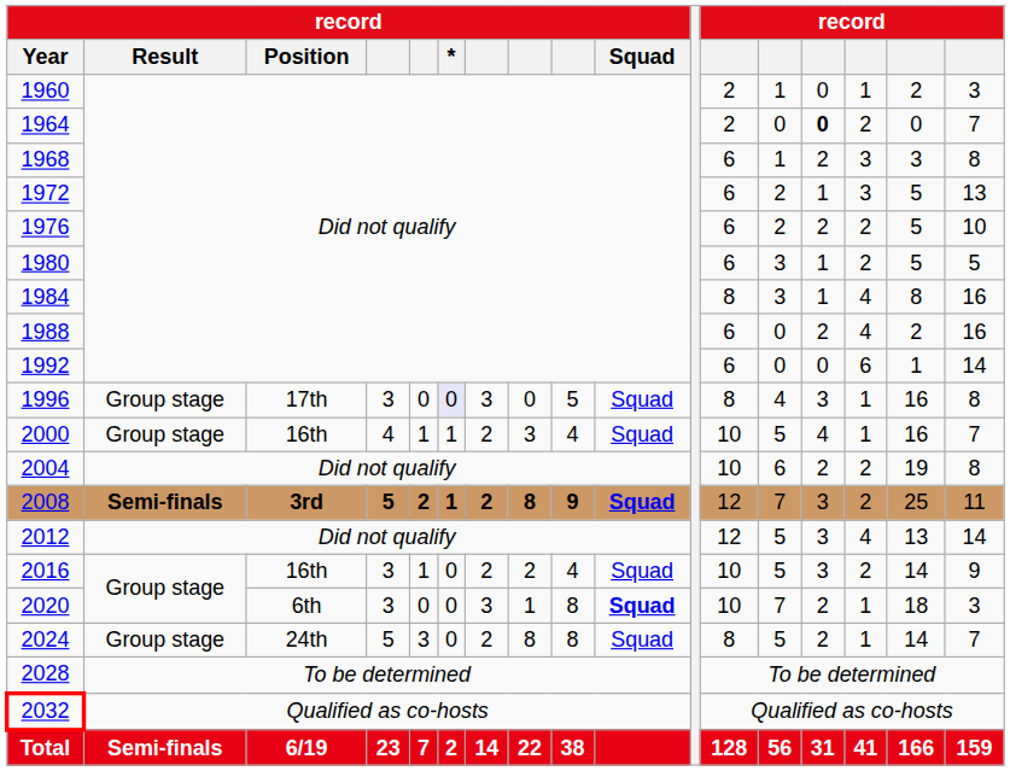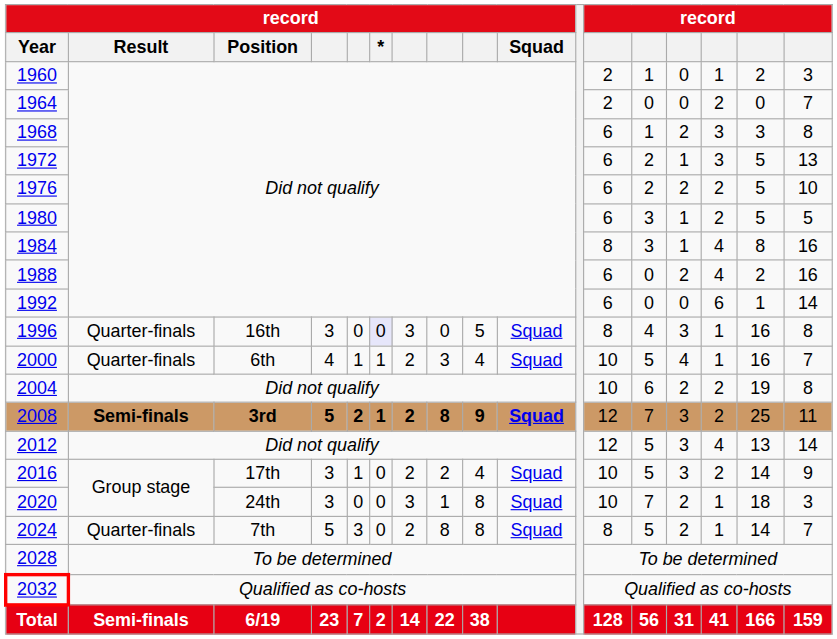1964 | column 14: bold -> normal
1996 | record / Result: Group stage -> Quarter-finals
1996 | record / Position: 17th -> 16th
2000 | record / Result: Group stage -> Quarter-finals
2000 | record / Position: 16th -> 6th
2016 | record / Position: 16th -> 17th
2020 | record / Position: 6th -> 24th
2020 | record / Squad: bold -> normal
2024 | record / Result: Group stage -> Quarter-finals
2024 | record / Position: 24th -> 7th
